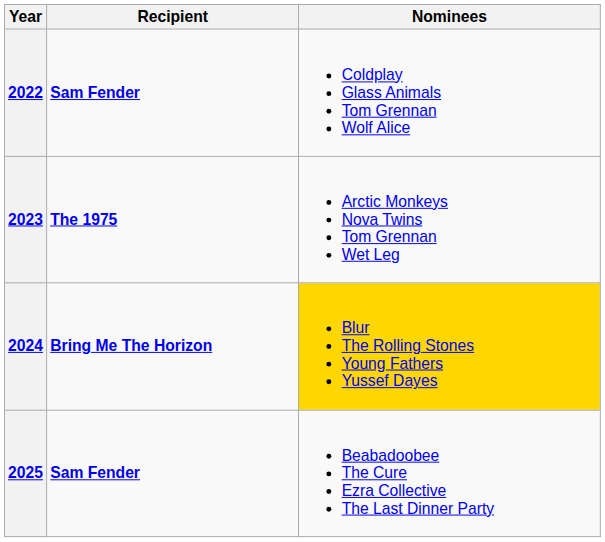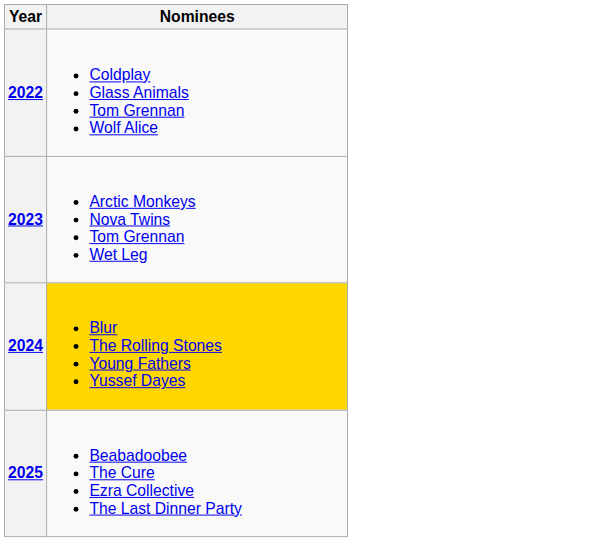- column: Recipient | Sam Fender | The 1975 | Bring Me The Horizon | Sam Fender
